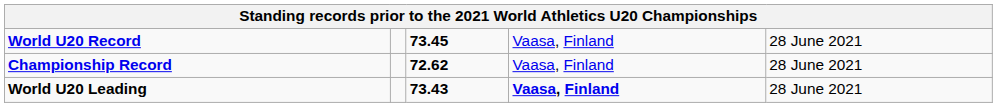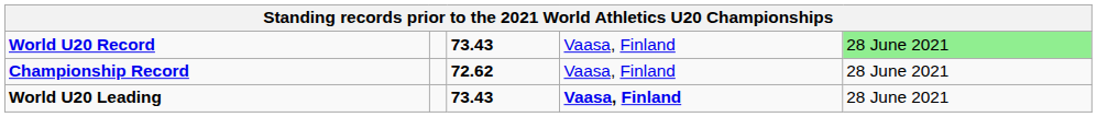World U20 Record | column 3: 73.45 -> 73.43
World U20 Record | column 5: no background -> lightgreen background
